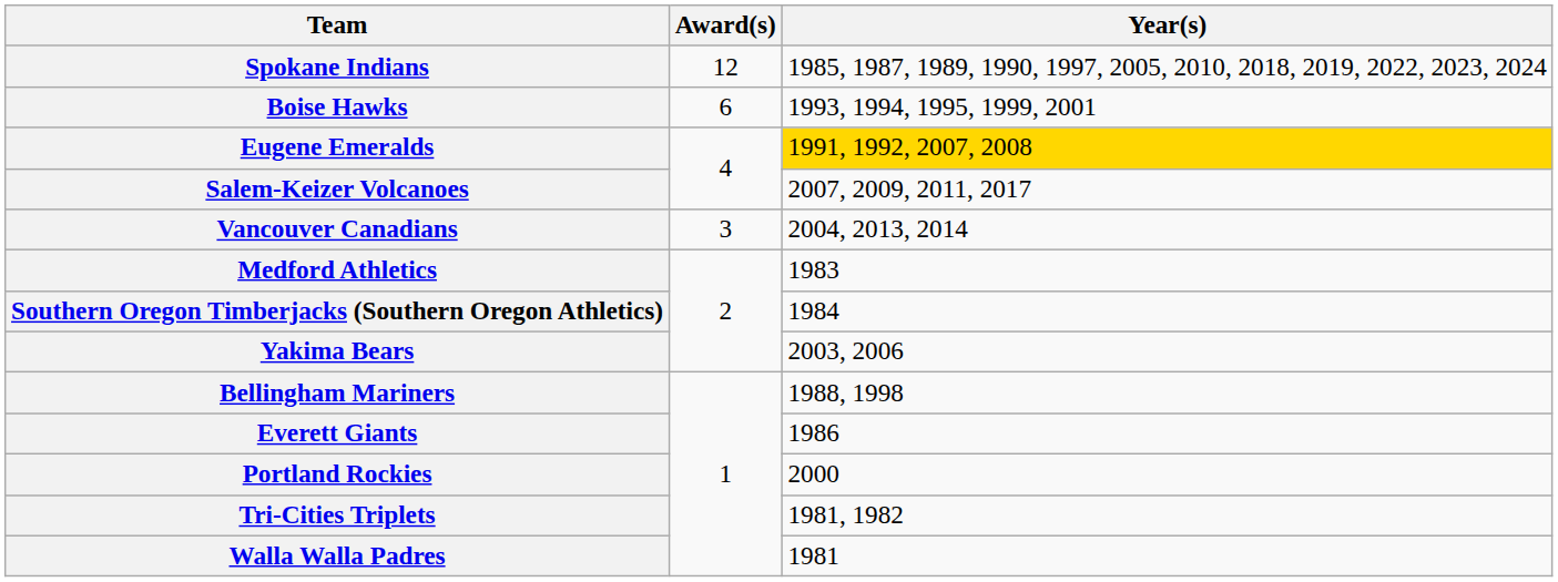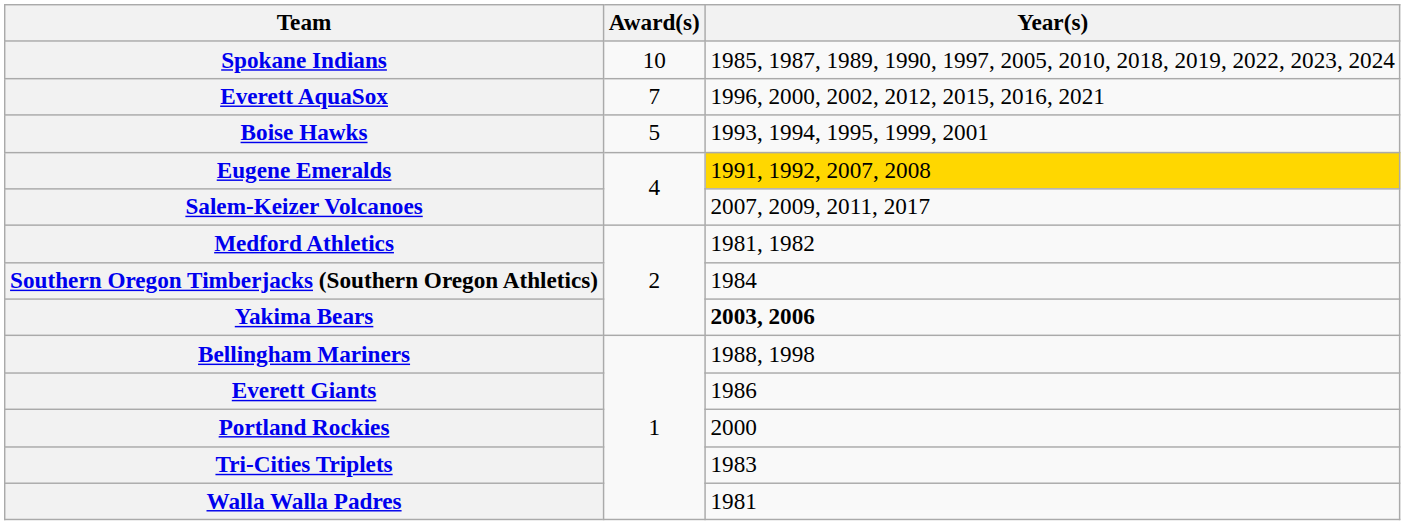Spokane Indians | Award(s): 12 -> 10
+ row: Everett AquaSox | 7 | 1996, 2000, 2002, 2012, 2015, 2016, 2021
Boise Hawks | Award(s): 6 -> 5
- row: Vancouver Canadians | 3 | 2004, 2013, 2014
Medford Athletics | Year(s): 1983 -> 1981, 1982
Yakima Bears | Year(s): normal -> bold
Tri-Cities Triplets | Year(s): 1981, 1982 -> 1983
